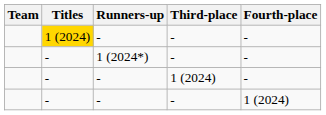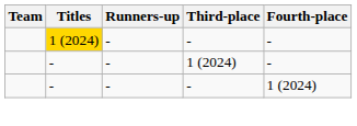- row: - | 1 (2024*) | - | -
